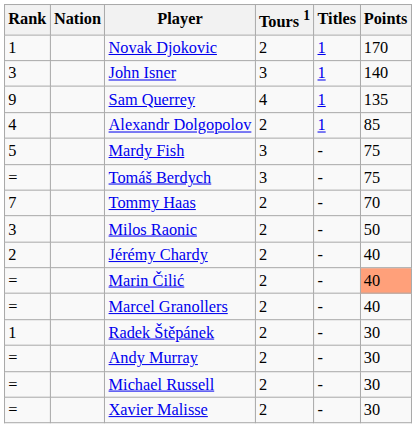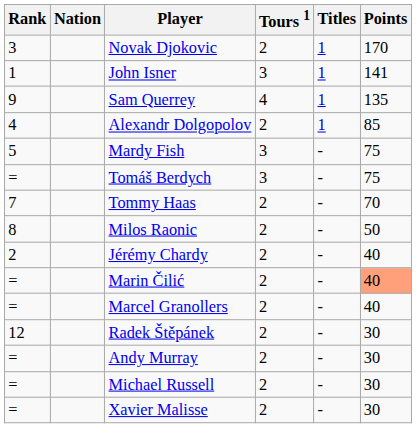Novak Djokovic | Rank: 1 -> 3
John Isner | Rank: 3 -> 1
John Isner | Points: 140 -> 141
Milos Raonic | Rank: 3 -> 8
Radek Štěpánek | Rank: 1 -> 12
